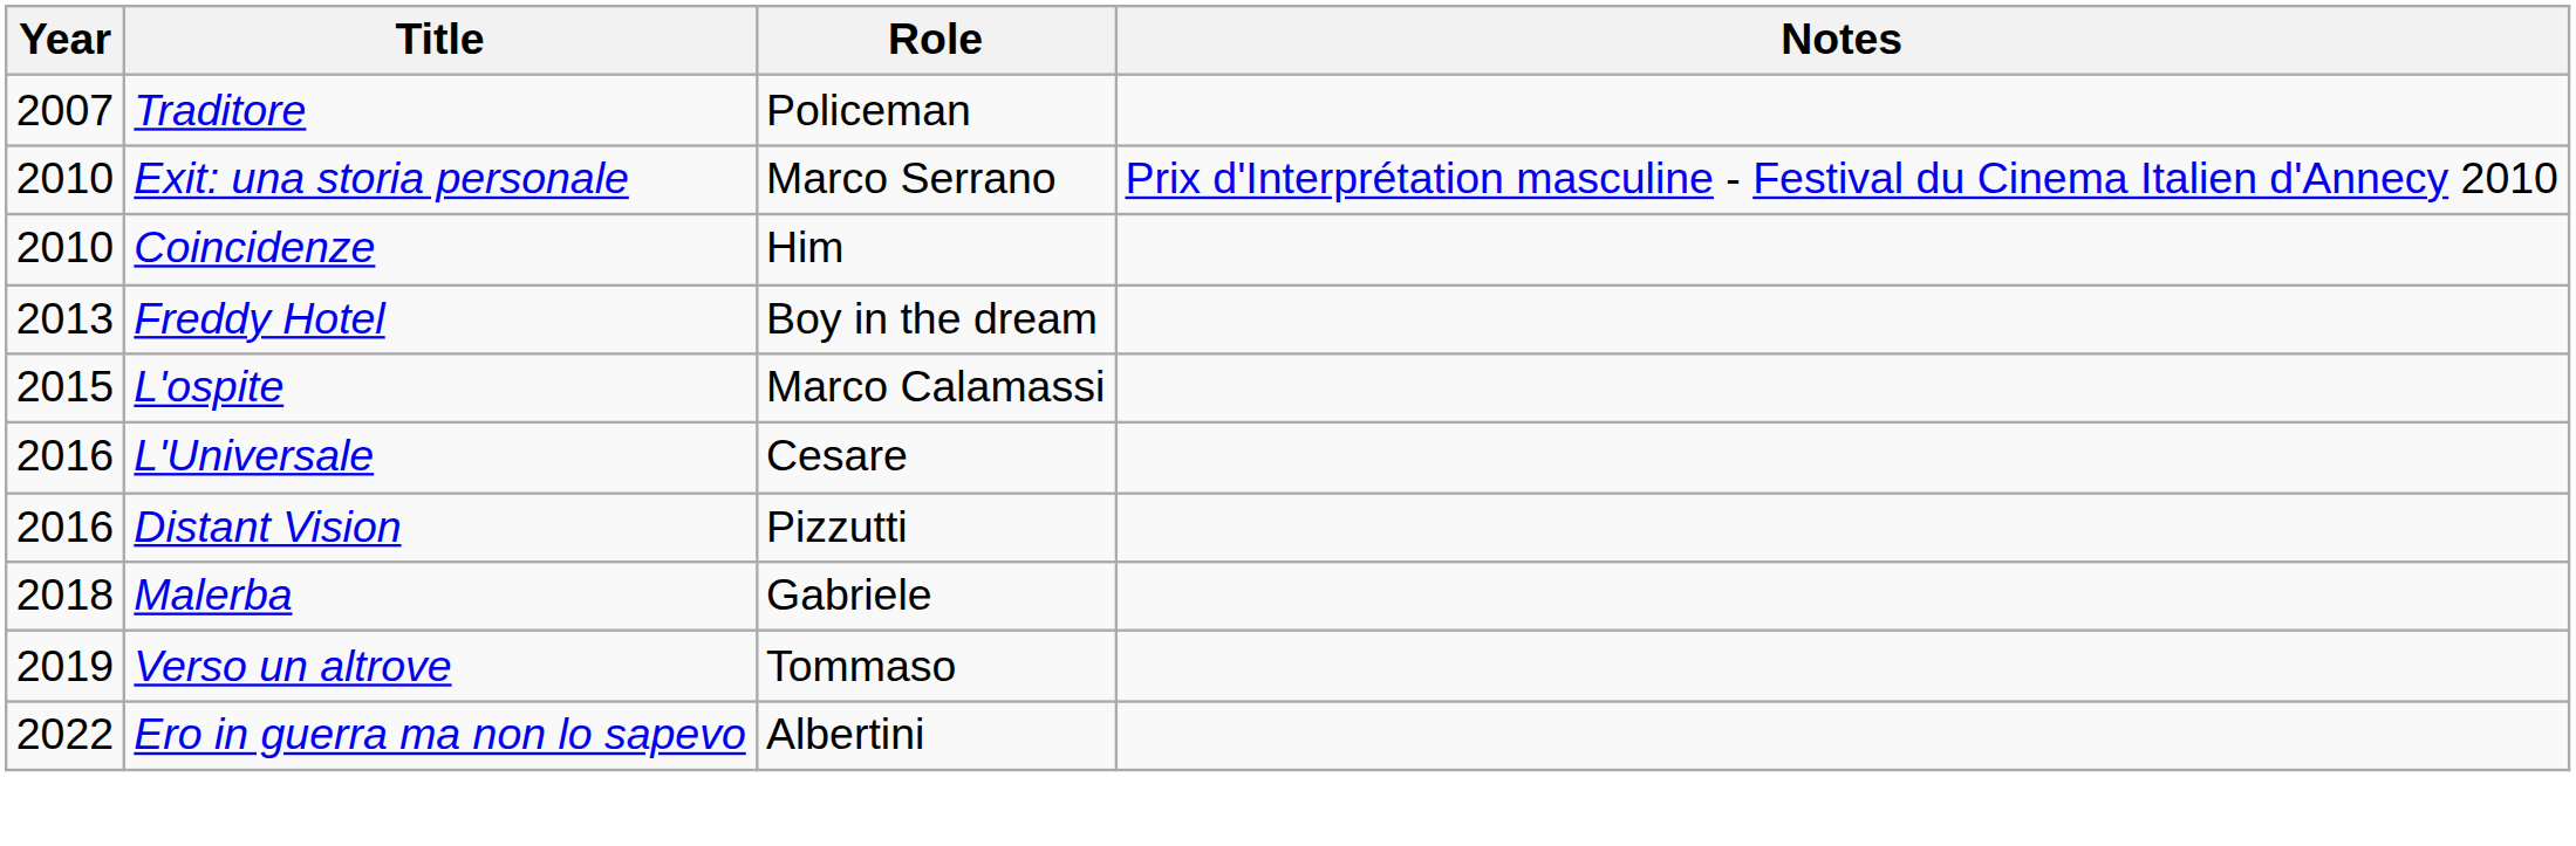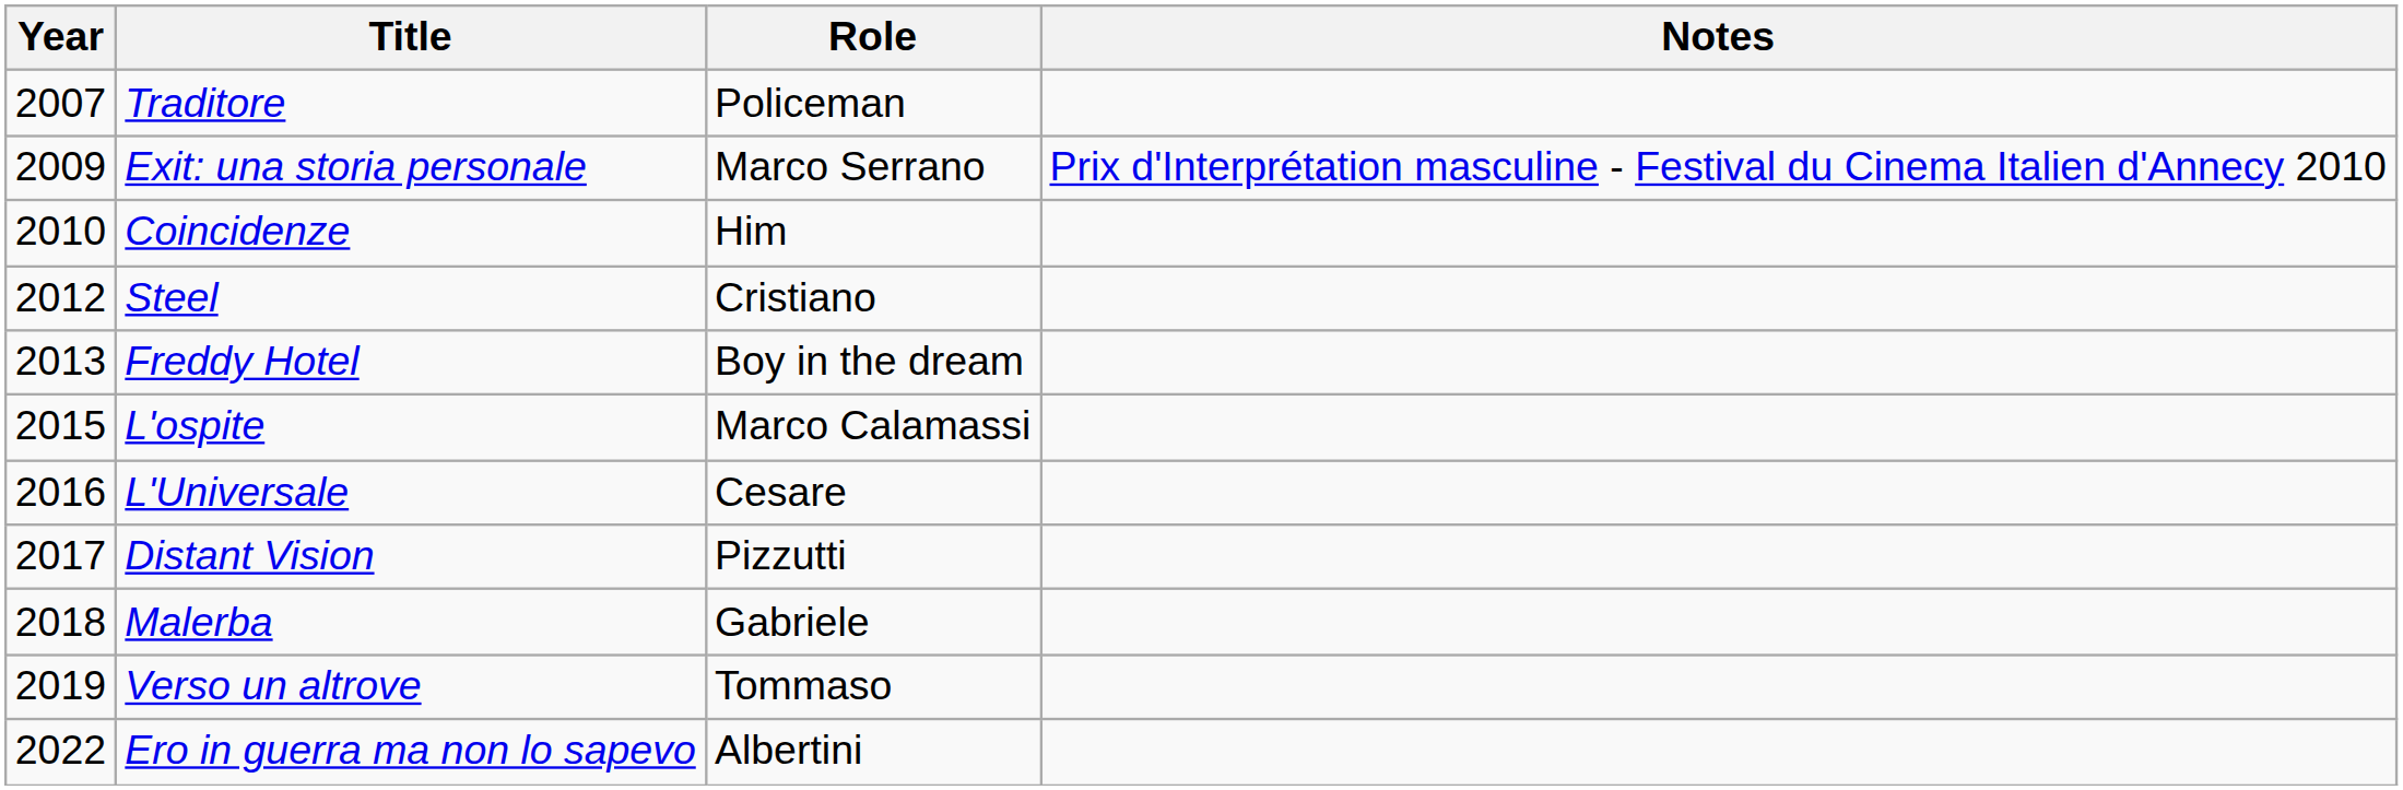Exit: una storia personale | Year: 2010 -> 2009
+ row: 2012 | Steel | Cristiano
Distant Vision | Year: 2016 -> 2017
